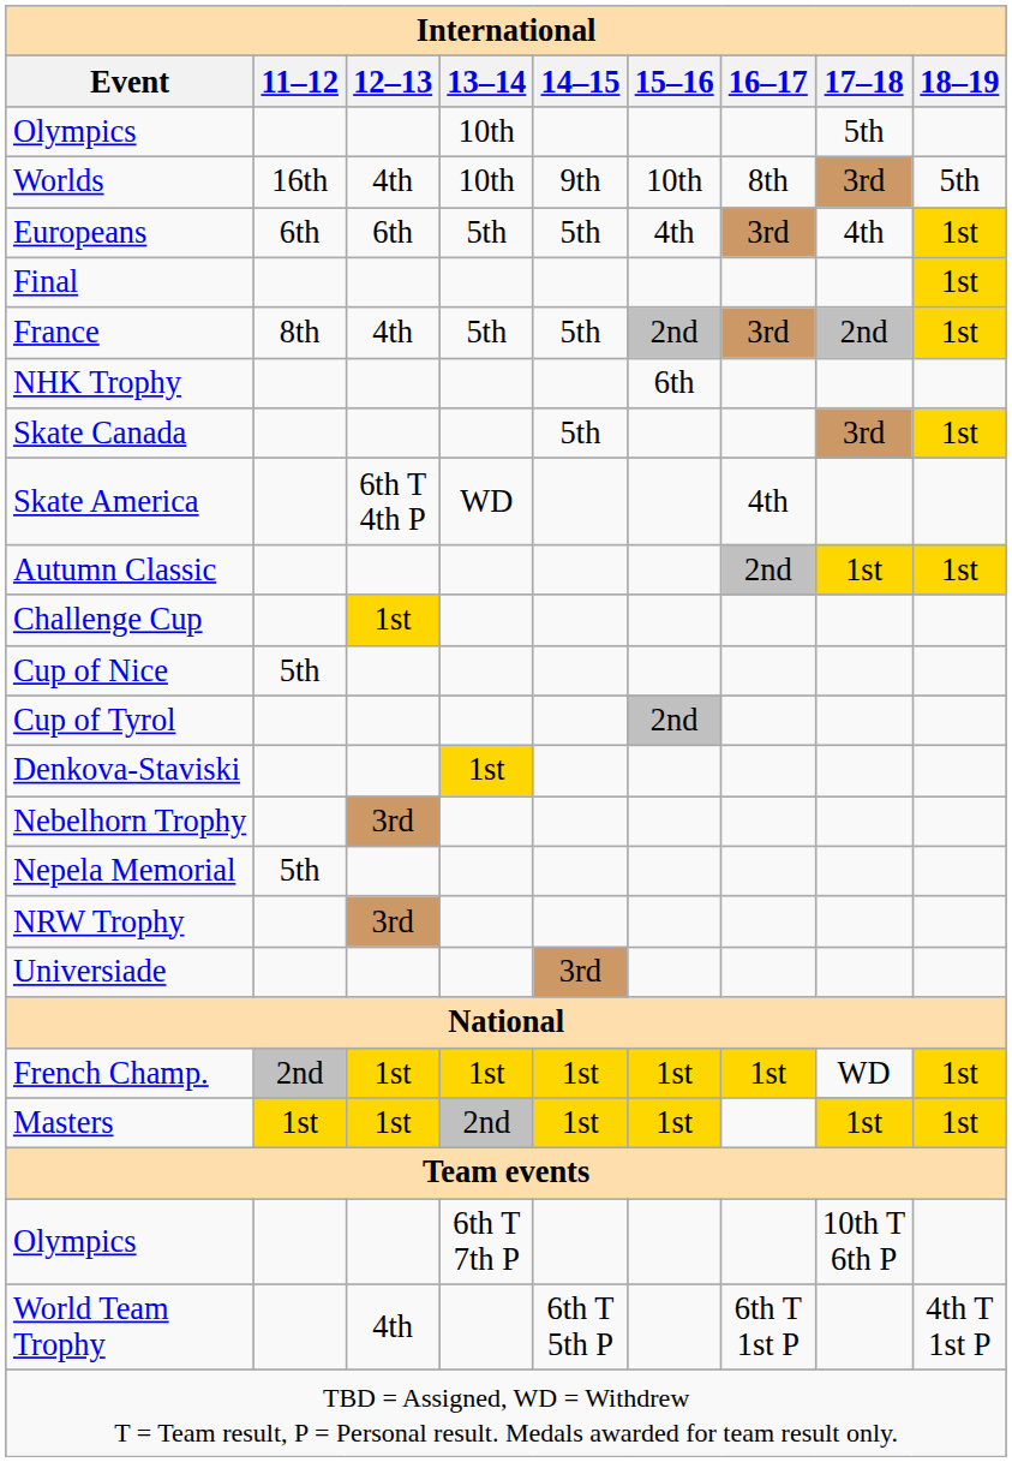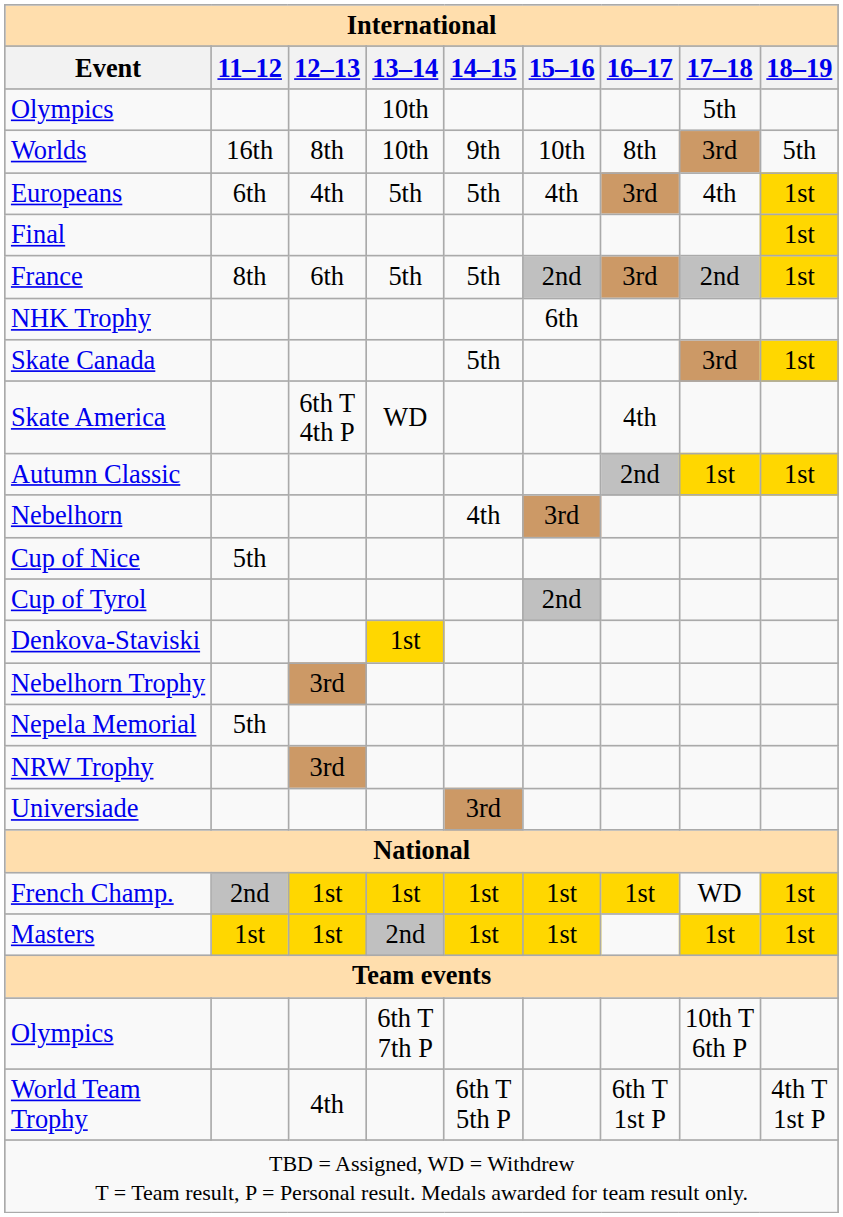Worlds | 12–13: 4th -> 8th
Europeans | 12–13: 6th -> 4th
France | 12–13: 4th -> 6th
+ row: Nebelhorn | 4th | 3rd
- row: Challenge Cup | 1st
